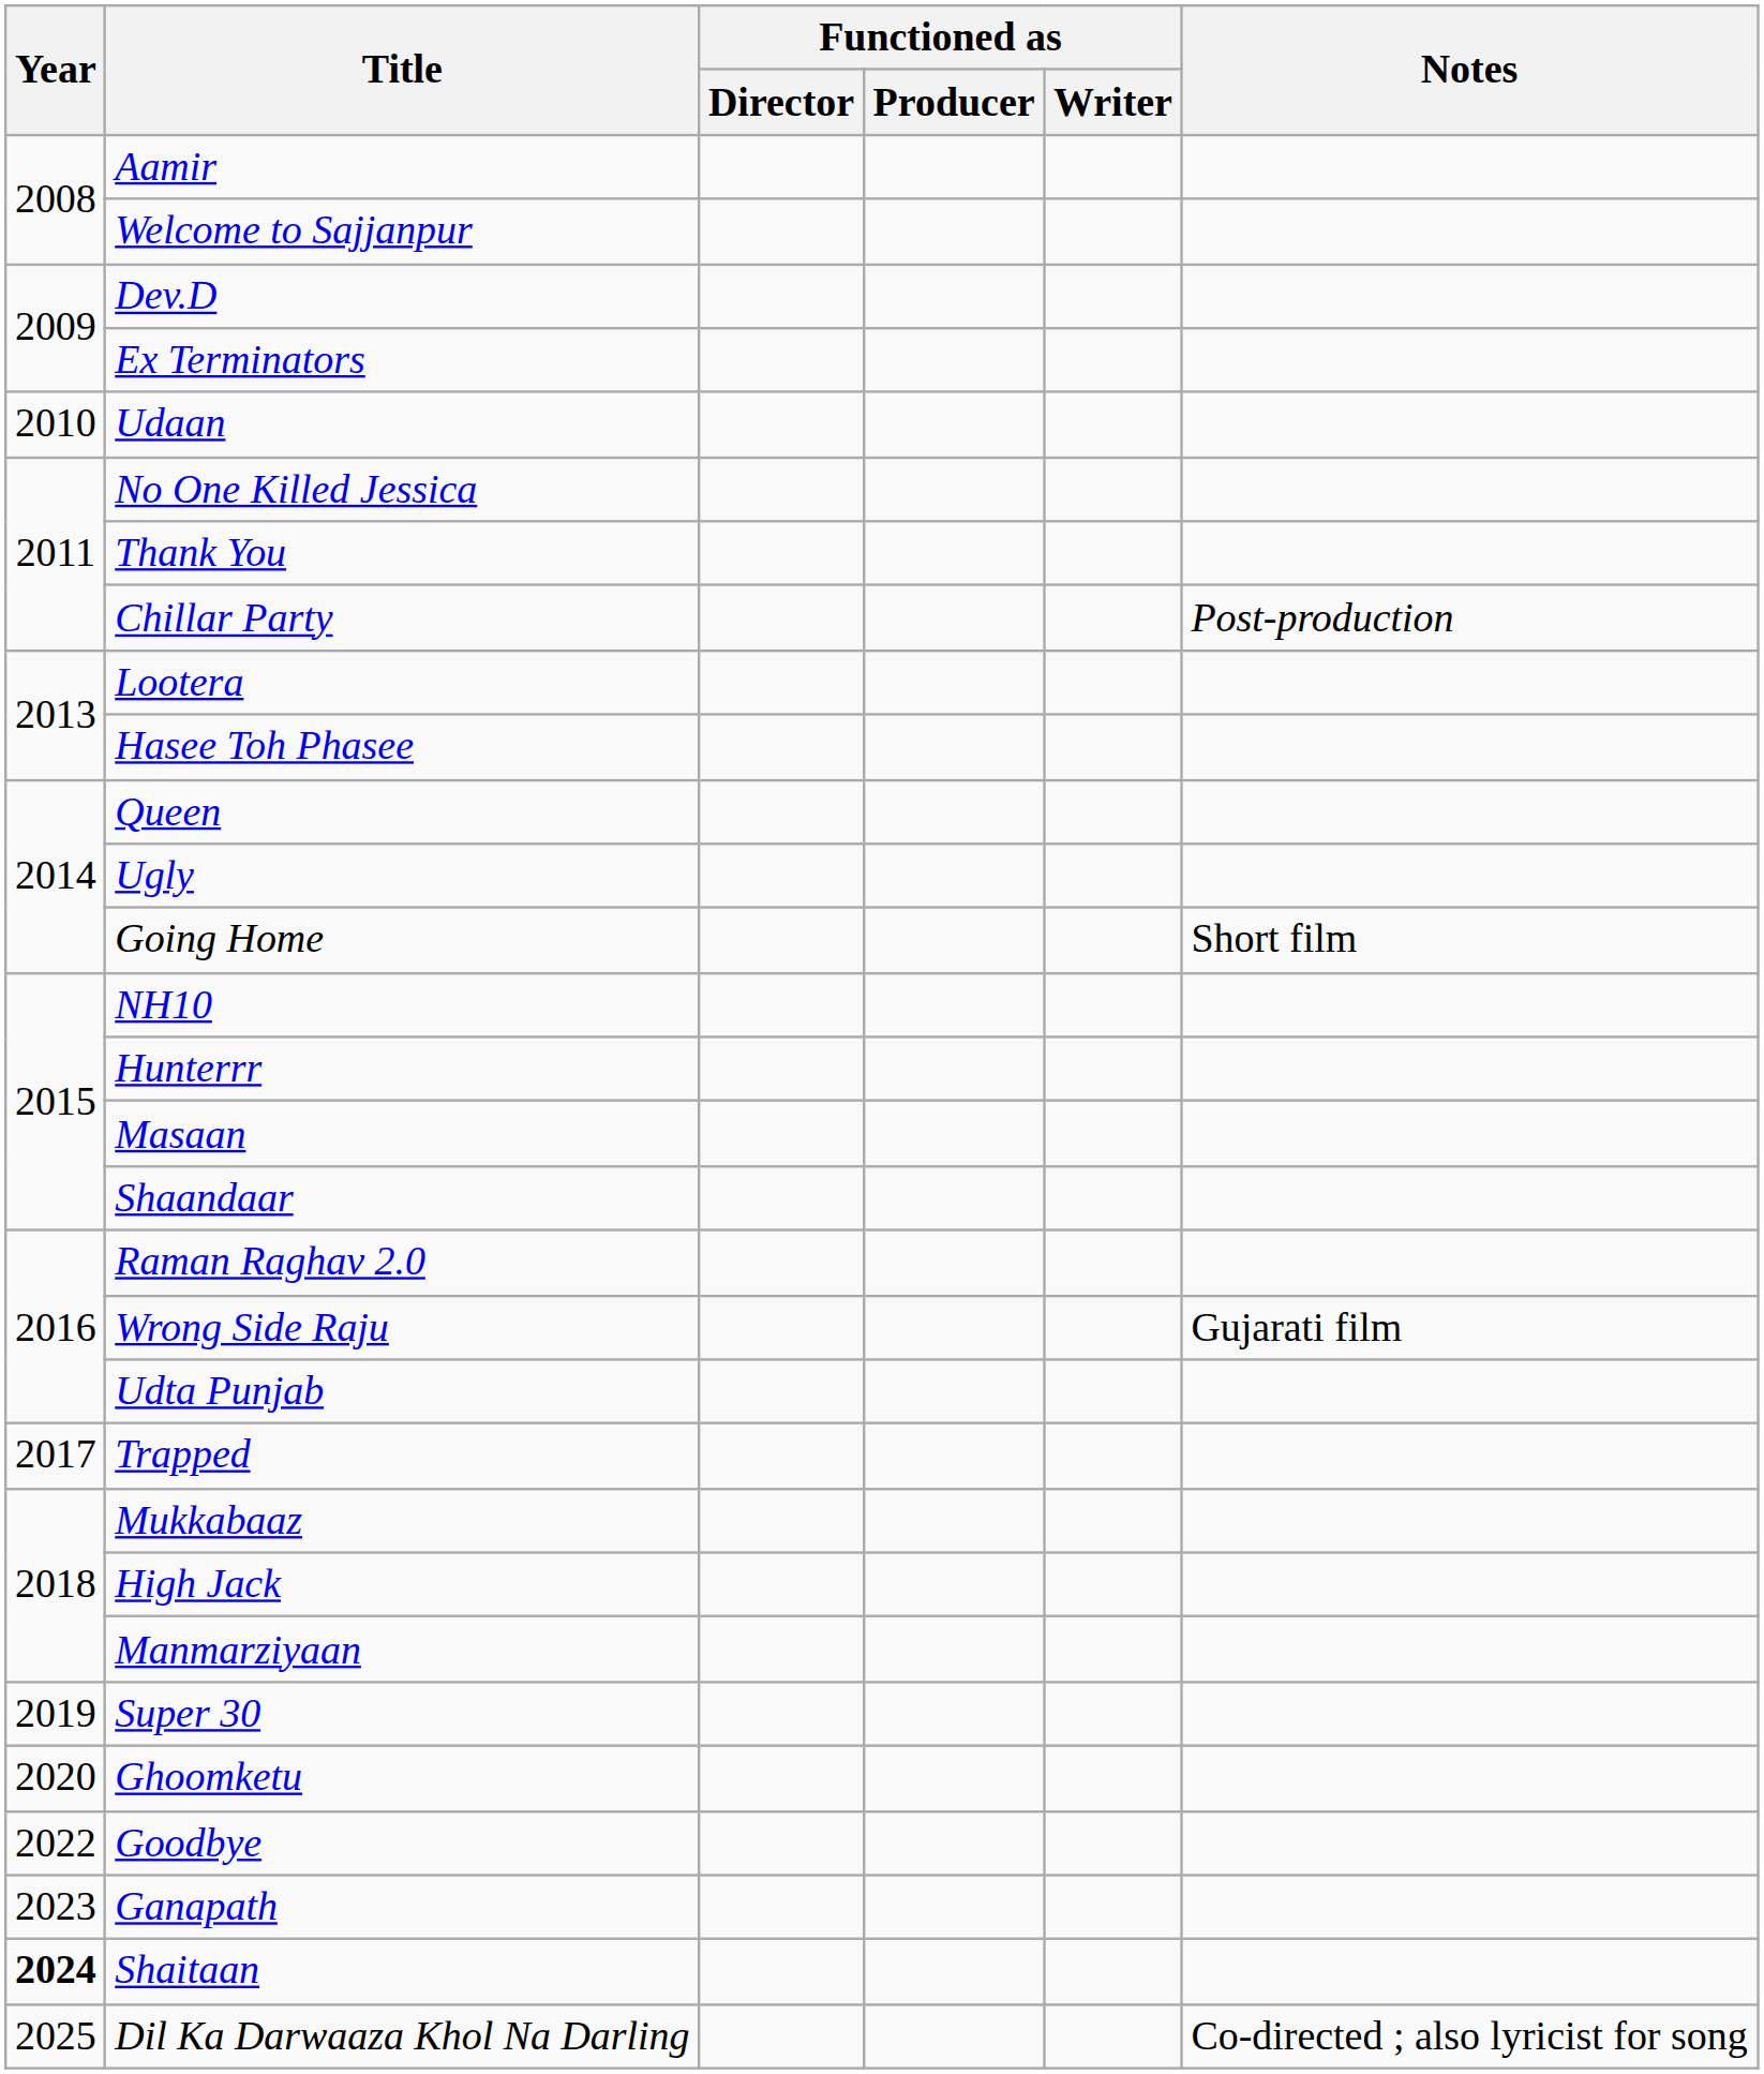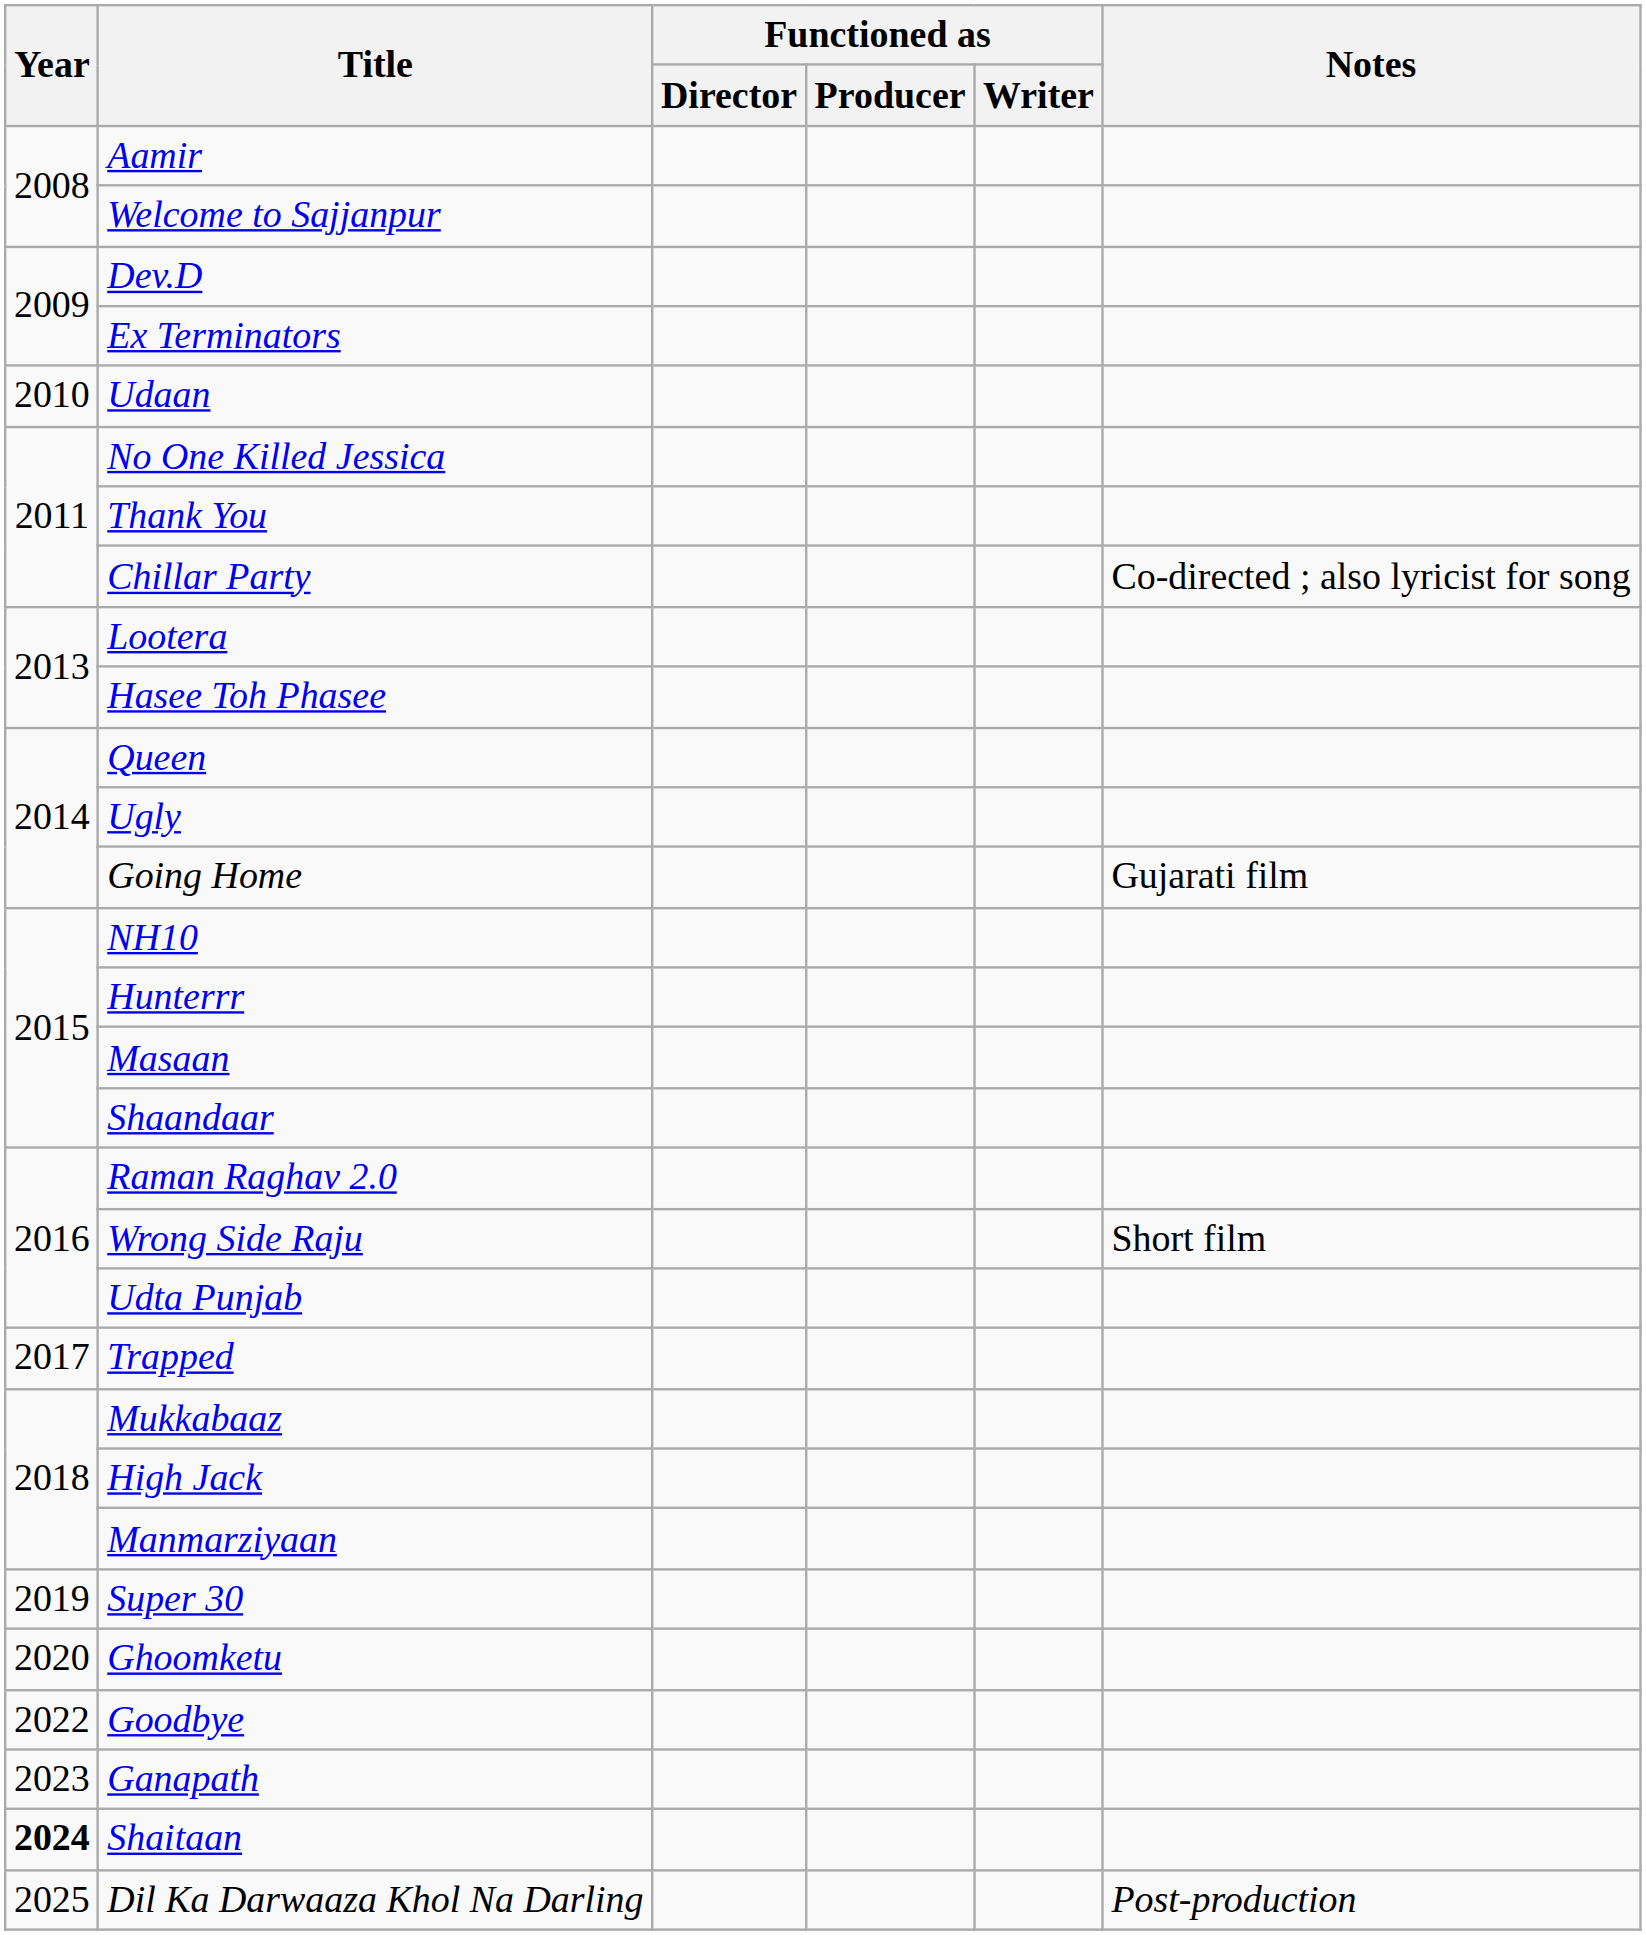Chillar Party | Notes: Post-production -> Co-directed ; also lyricist for song
Going Home | Notes: Short film -> Gujarati film
Wrong Side Raju | Notes: Gujarati film -> Short film
Dil Ka Darwaaza Khol Na Darling | Notes: Co-directed ; also lyricist for song -> Post-production
